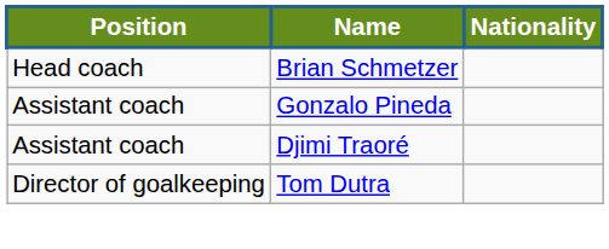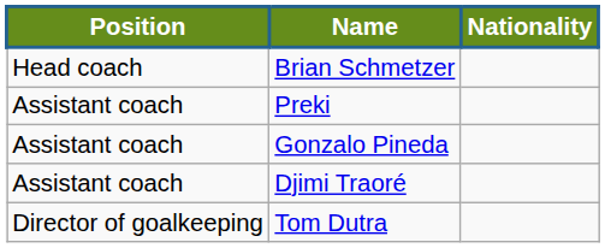+ row: Assistant coach | Preki
